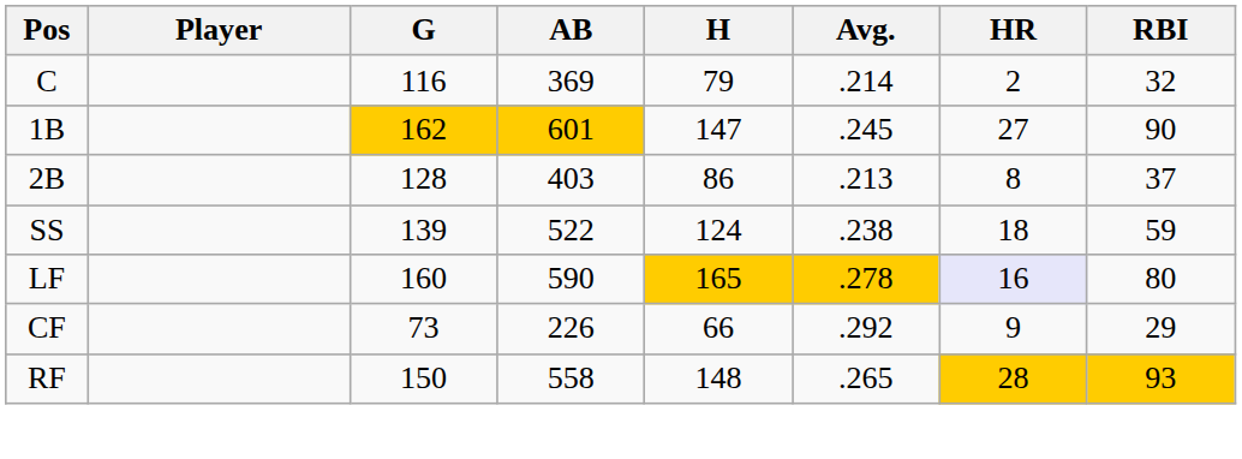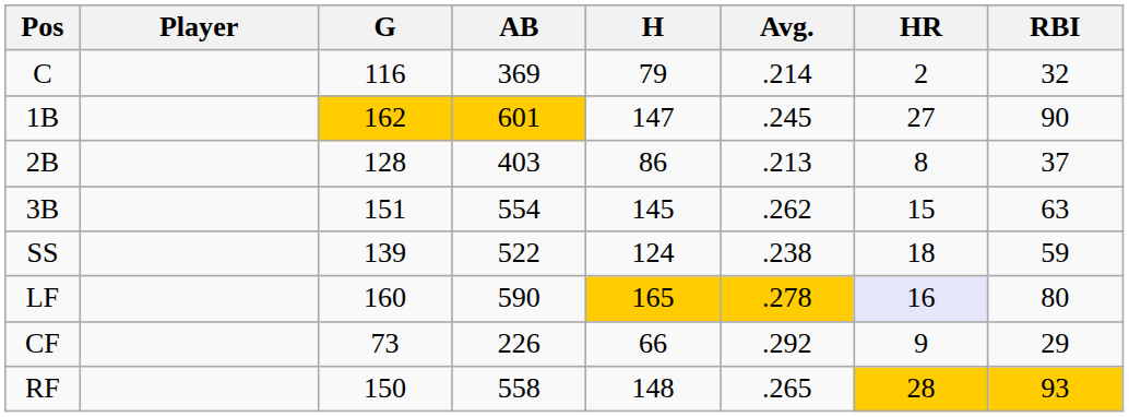+ row: 3B | 151 | 554 | 145 | .262 | 15 | 63
